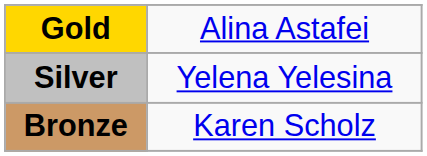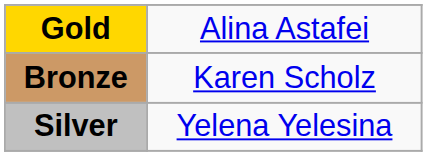rows swapped: Silver <-> Bronze
